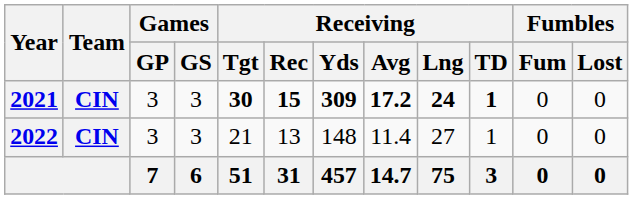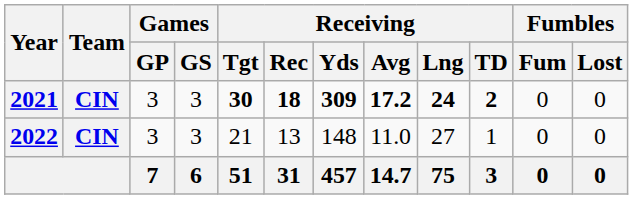2021 | Receiving / Rec: 15 -> 18
2021 | Receiving / TD: 1 -> 2
2022 | Receiving / Avg: 11.4 -> 11.0
